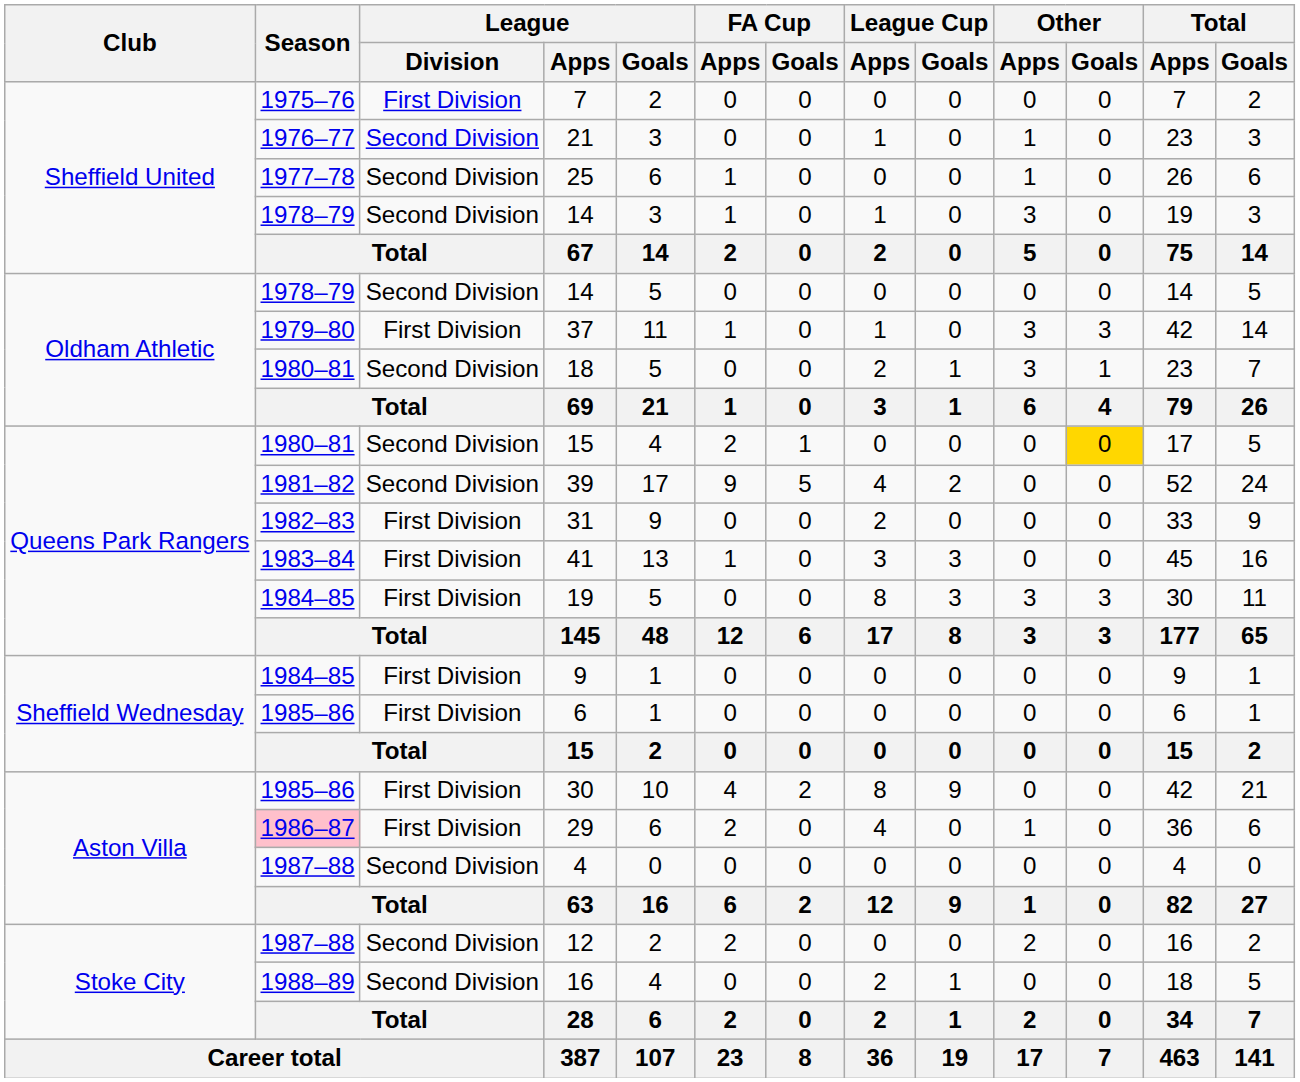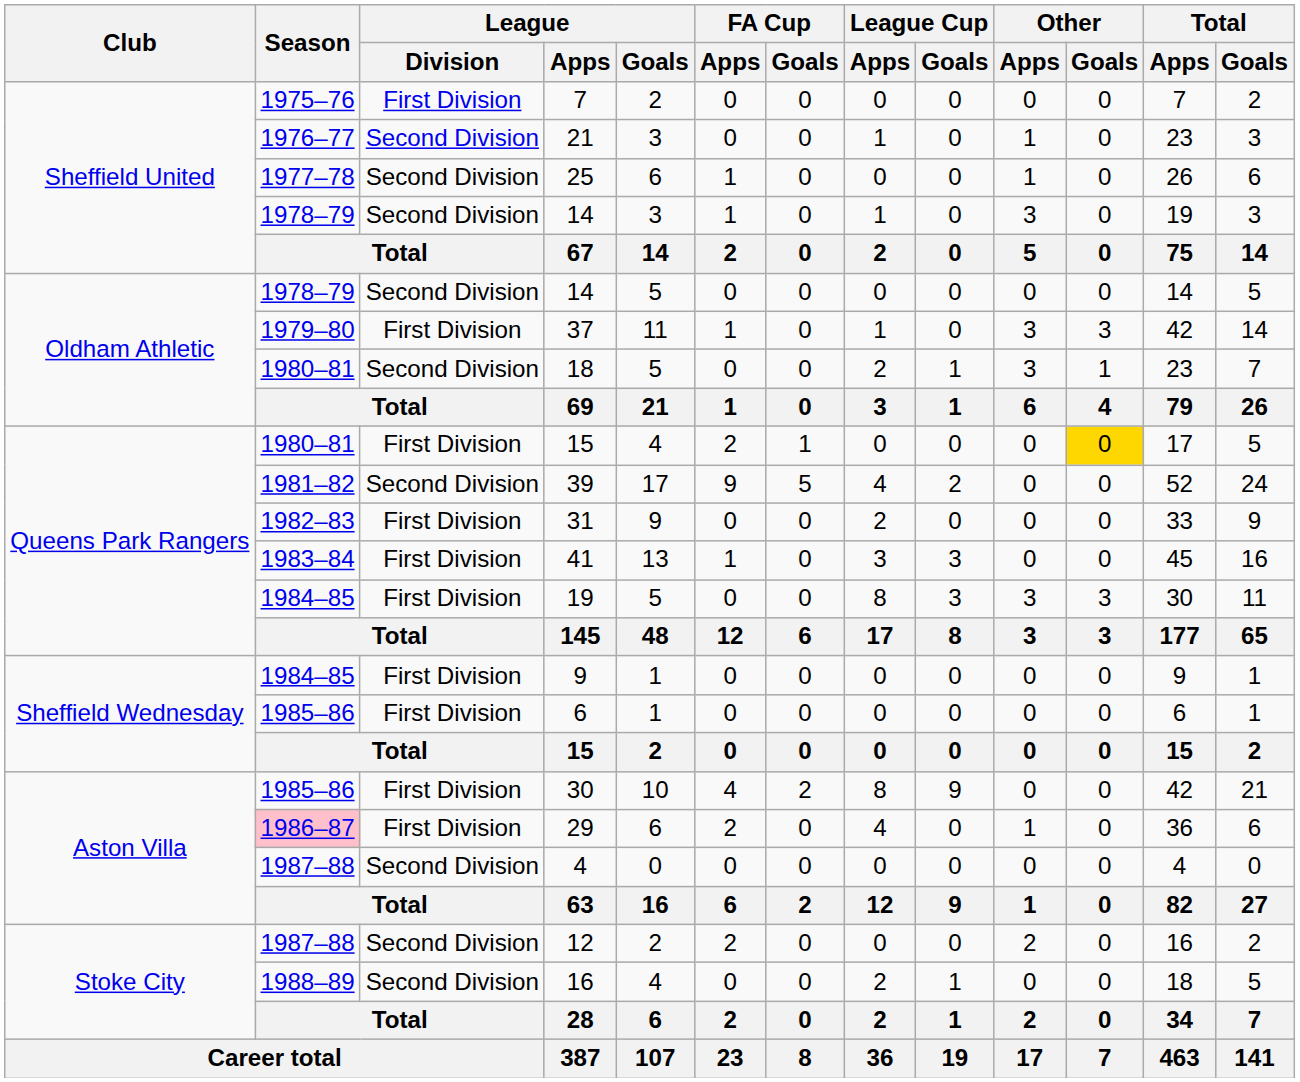Queens Park Rangers / 15 | League / Division: Second Division -> First Division
